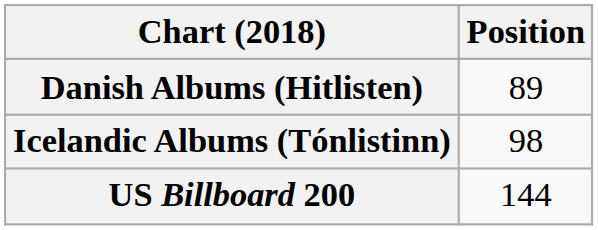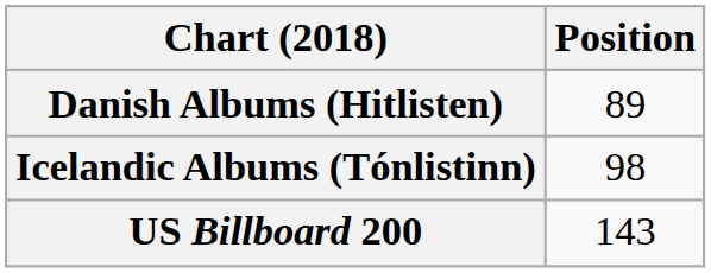US Billboard 200 | Position: 144 -> 143
